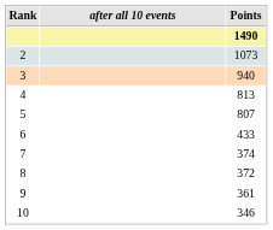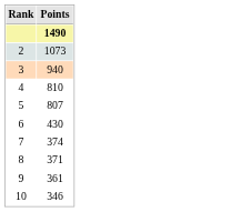- column: after all 10 events
4 | Points: 813 -> 810
6 | Points: 433 -> 430
8 | Points: 372 -> 371
